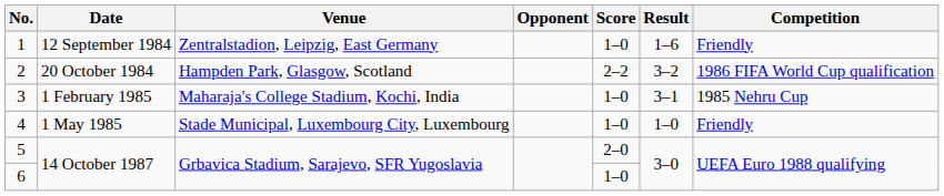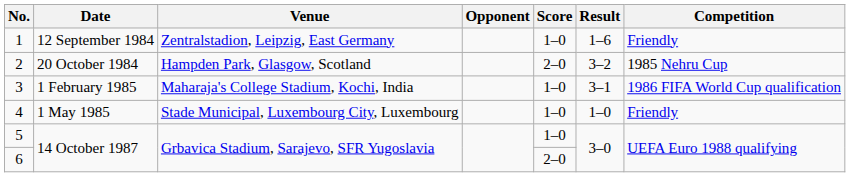2 | Score: 2–2 -> 2–0
2 | Competition: 1986 FIFA World Cup qualification -> 1985 Nehru Cup
3 | Competition: 1985 Nehru Cup -> 1986 FIFA World Cup qualification
5 | Score: 2–0 -> 1–0
6 | Score: 1–0 -> 2–0
